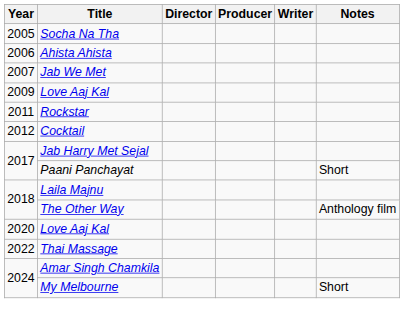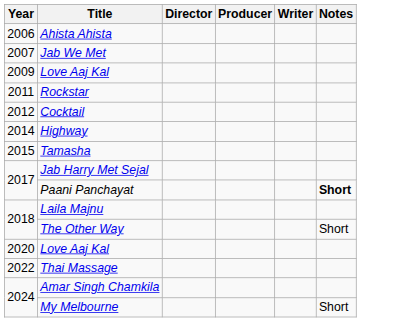- row: 2005 | Socha Na Tha
+ row: 2014 | Highway
+ row: 2015 | Tamasha
Paani Panchayat | Notes: normal -> bold
The Other Way | Notes: Anthology film -> Short
